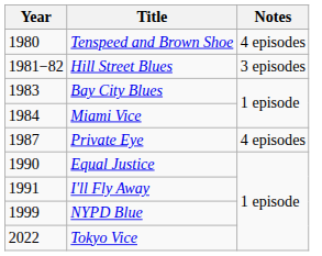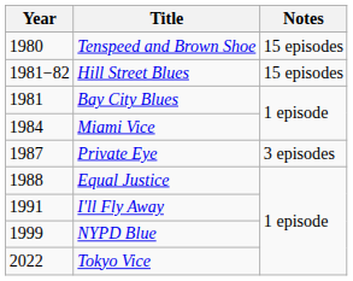Tenspeed and Brown Shoe | Notes: 4 episodes -> 15 episodes
Hill Street Blues | Notes: 3 episodes -> 15 episodes
Bay City Blues | Year: 1983 -> 1981
Private Eye | Notes: 4 episodes -> 3 episodes
Equal Justice | Year: 1990 -> 1988
